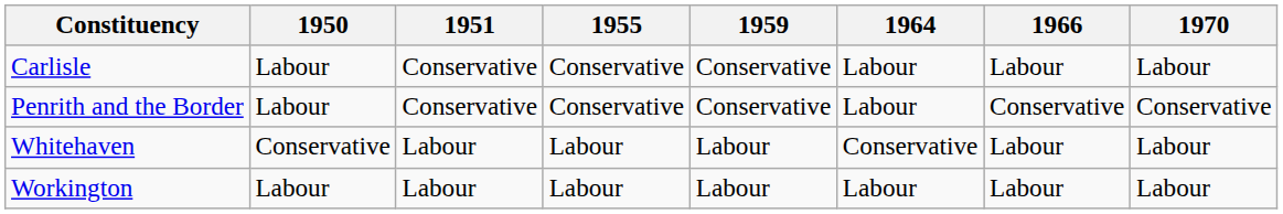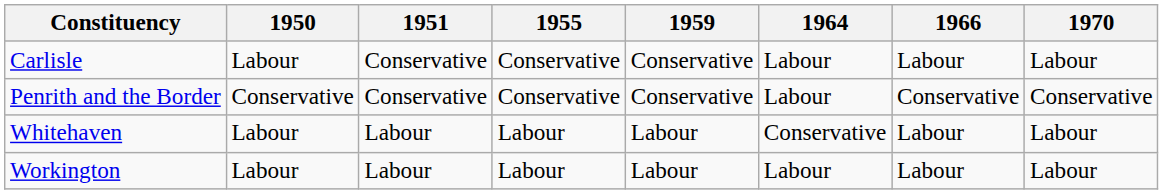Penrith and the Border | 1950: Labour -> Conservative
Whitehaven | 1950: Conservative -> Labour
